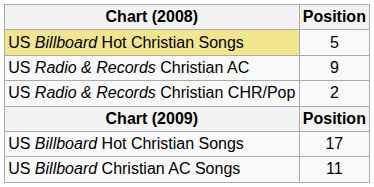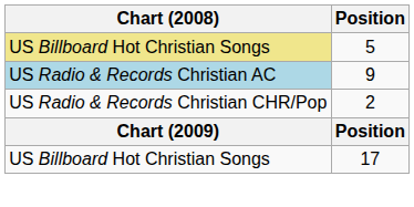9 | Chart (2008): no background -> lightblue background
- row: US Billboard Christian AC Songs | 11
